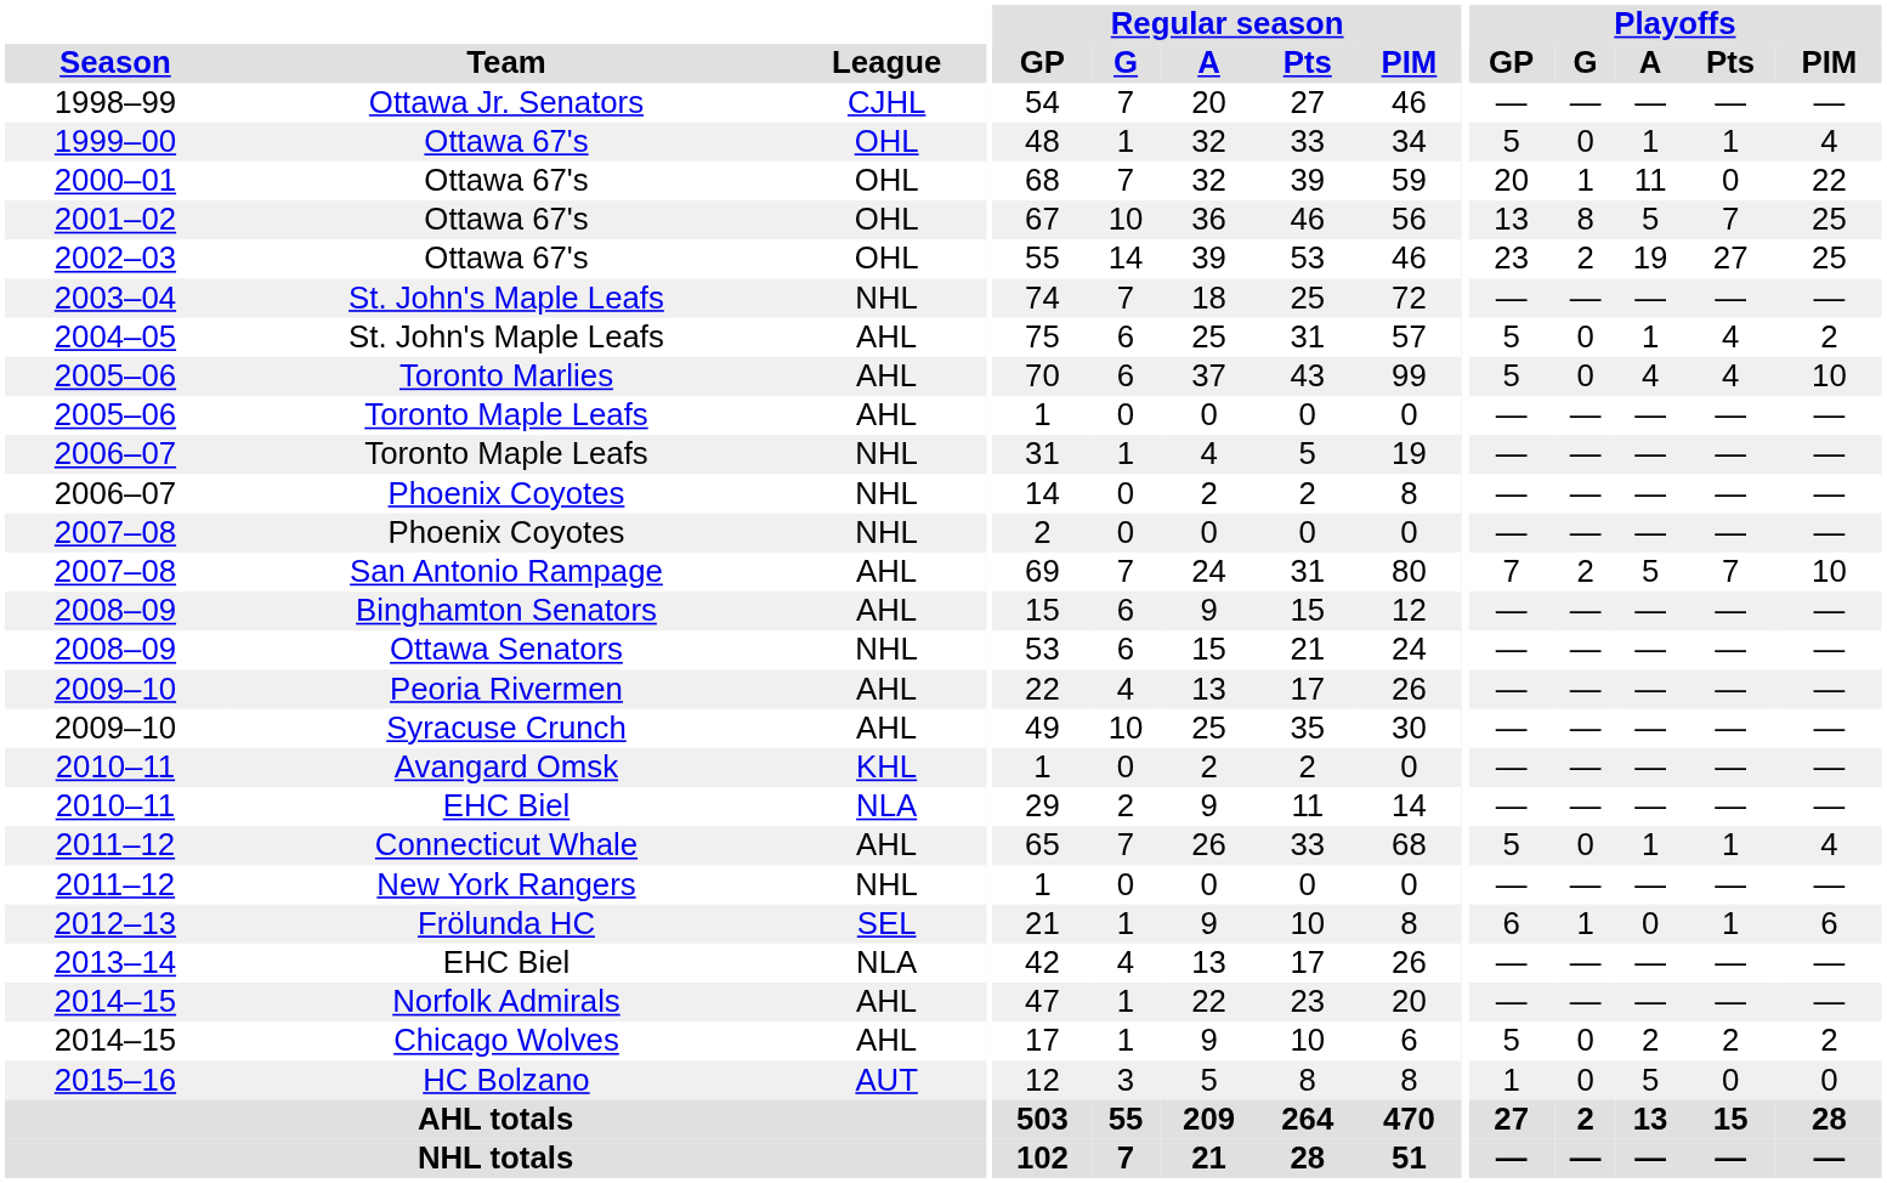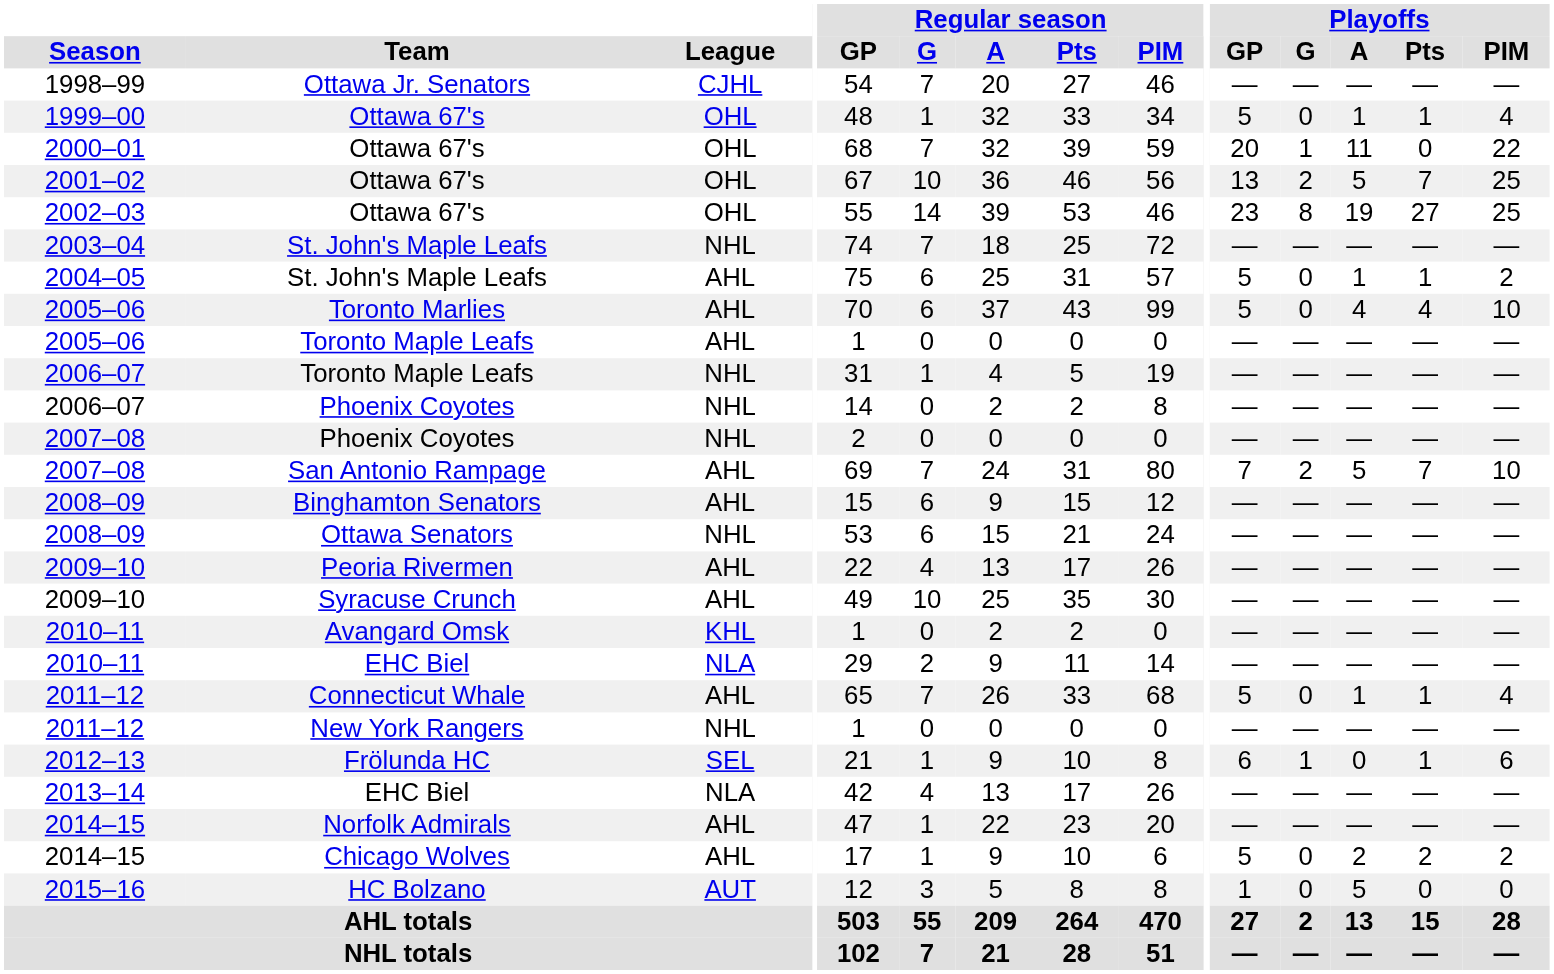2001–02 / Ottawa 67's | Playoffs / G: 8 -> 2
2002–03 / Ottawa 67's | Playoffs / G: 2 -> 8
2004–05 / St. John's Maple Leafs | Playoffs / Pts: 4 -> 1
